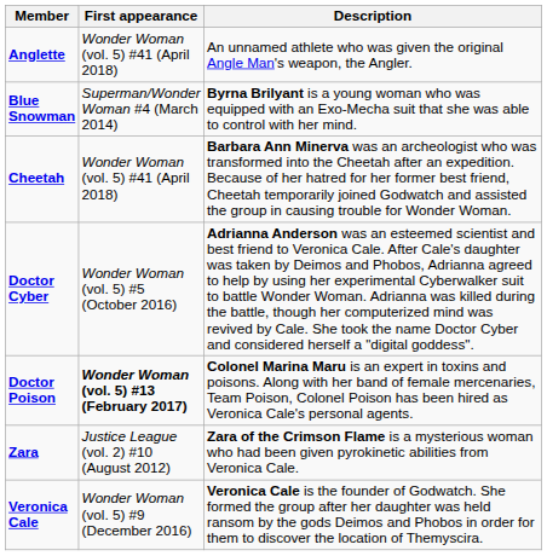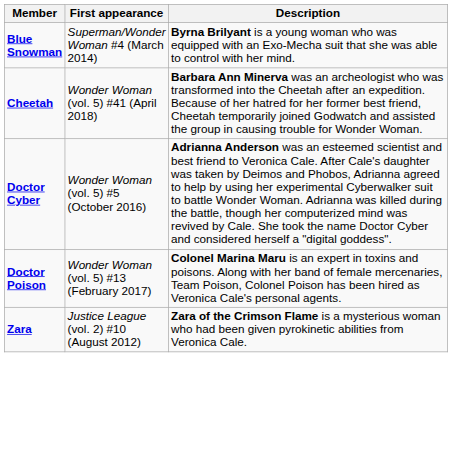- row: Anglette | Wonder Woman (vol. 5) #41 (April 2018) | An unnamed athlete who was given the original Angle Man's weapon, the Angler.
Doctor Poison | First appearance: bold -> normal
- row: Veronica Cale | Wonder Woman (vol. 5) #9 (December 2016) | Veronica Cale is the founder of Godwatch. She formed the group after her daughter was held ransom by the gods Deimos and Phobos in order for them to discover the location of Themyscira.
